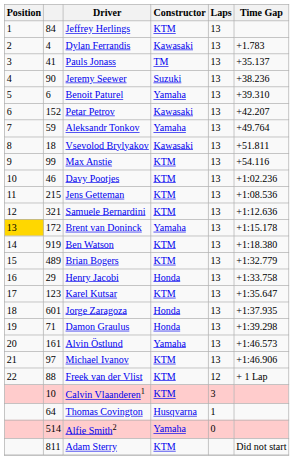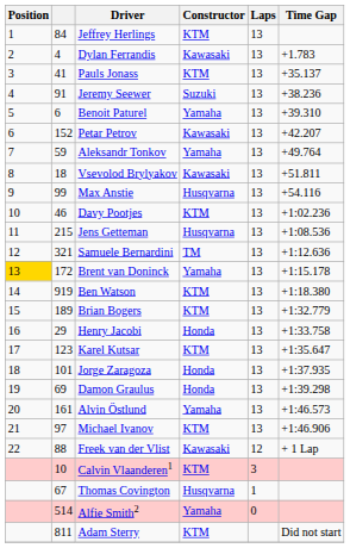Pauls Jonass | Constructor: TM -> KTM
Jeremy Seewer | column 2: 90 -> 91
Max Anstie | Constructor: KTM -> Husqvarna
Jens Getteman | Constructor: KTM -> Husqvarna
Samuele Bernardini | Constructor: KTM -> TM
Brian Bogers | column 2: 489 -> 189
Jorge Zaragoza | column 2: 601 -> 101
Damon Graulus | column 2: 71 -> 69
Freek van der Vlist | Constructor: KTM -> Kawasaki
Thomas Covington | column 2: 64 -> 67
